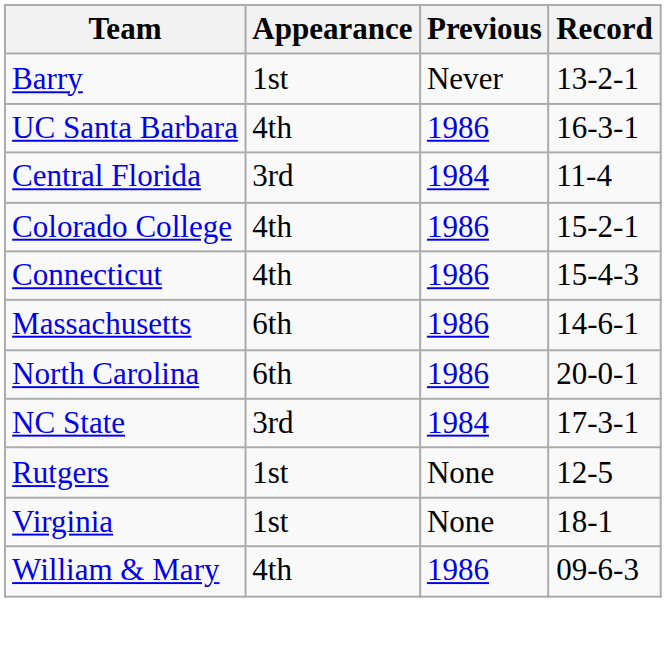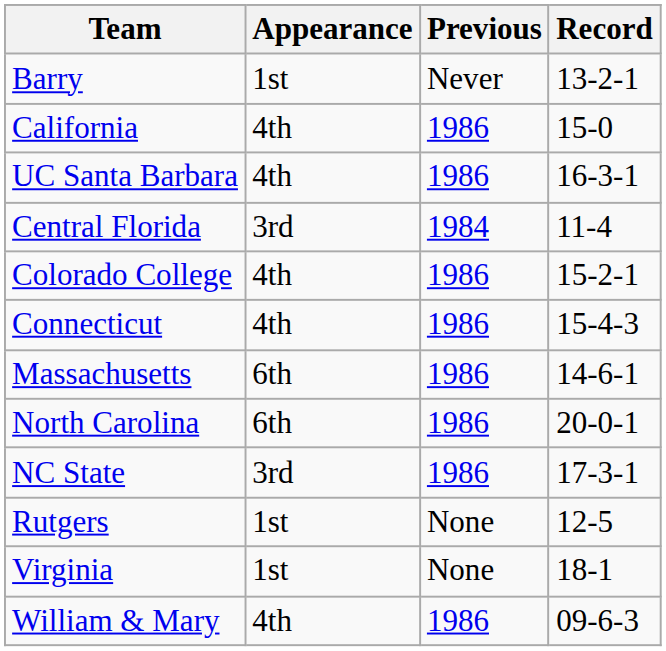+ row: California | 4th | 1986 | 15-0
NC State | Previous: 1984 -> 1986
